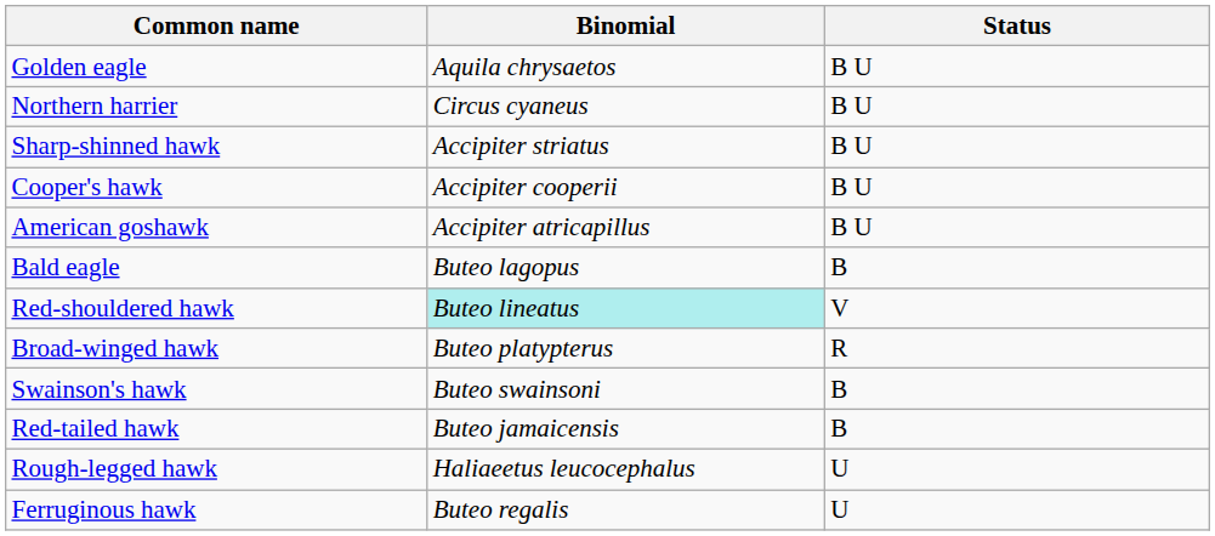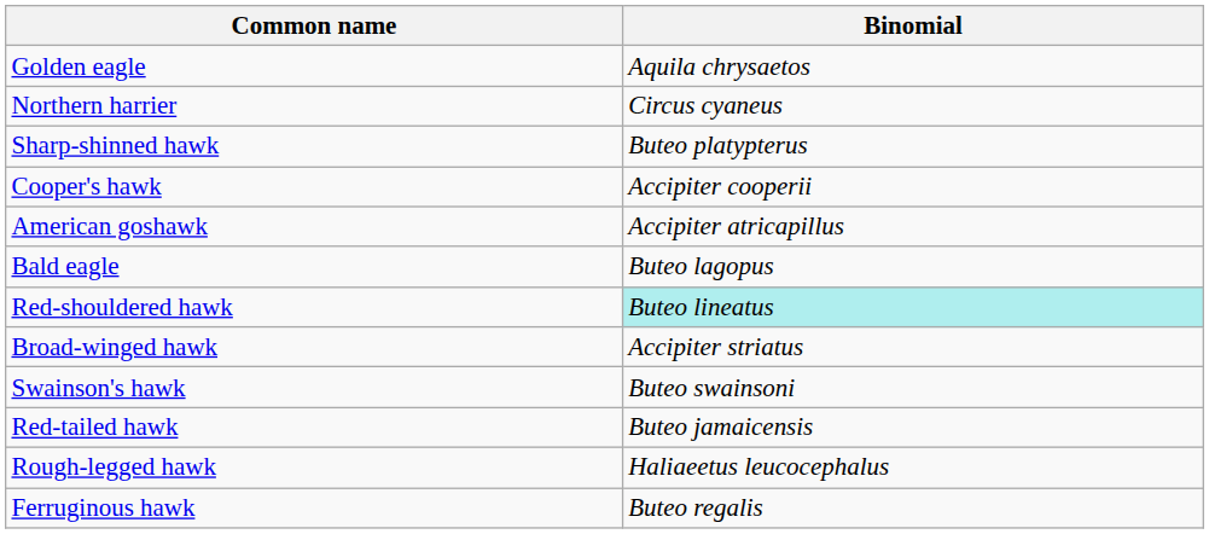- column: Status | B U | B U | B U | B U | B U | B | V | R | B | B | U | U
Sharp-shinned hawk | Binomial: Accipiter striatus -> Buteo platypterus
Broad-winged hawk | Binomial: Buteo platypterus -> Accipiter striatus
